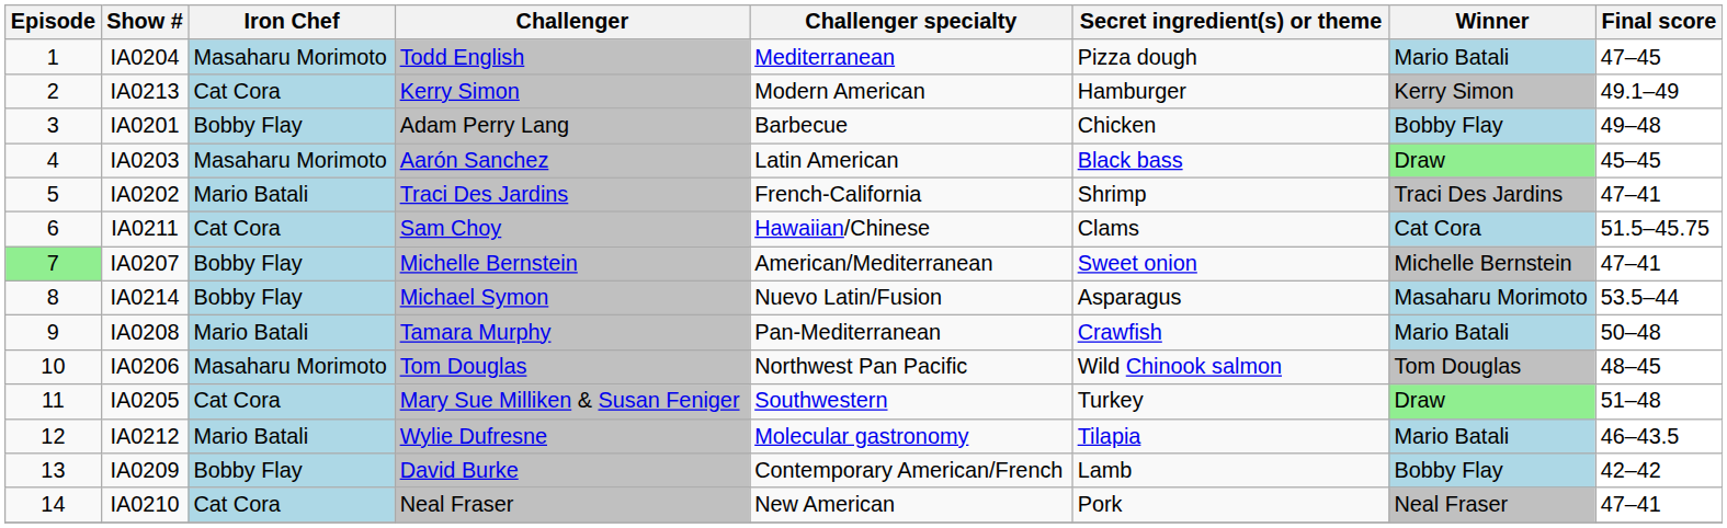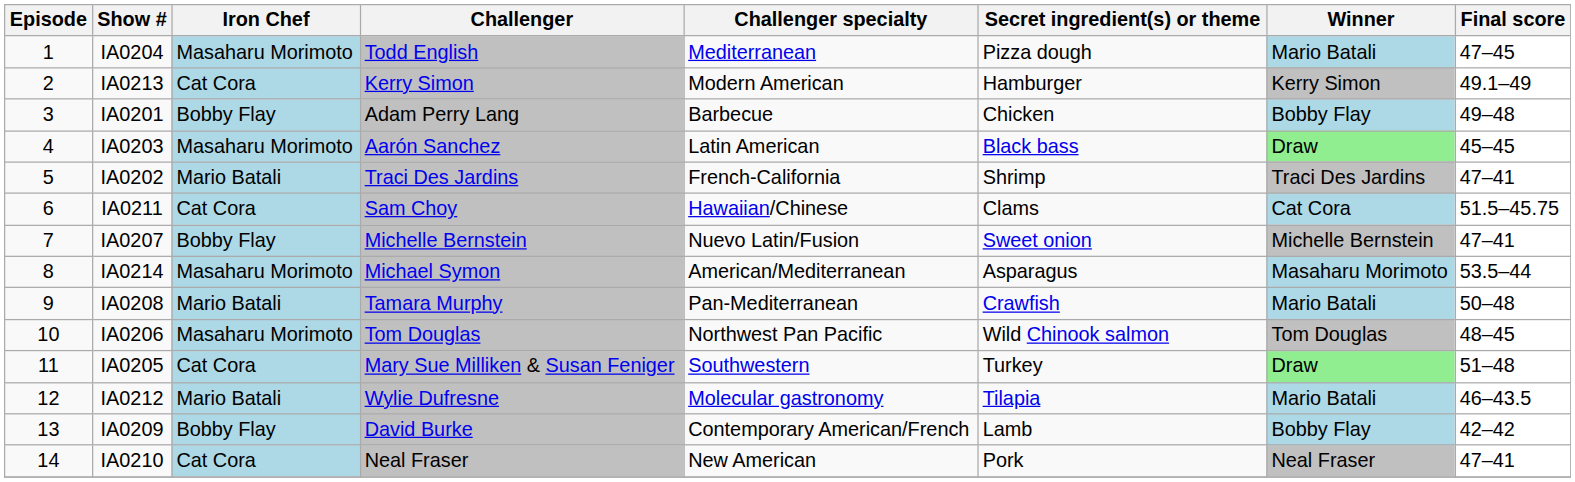IA0207 | Episode: lightgreen background -> no background
IA0207 | Challenger specialty: American/Mediterranean -> Nuevo Latin/Fusion
IA0214 | Iron Chef: Bobby Flay -> Masaharu Morimoto
IA0214 | Challenger specialty: Nuevo Latin/Fusion -> American/Mediterranean
